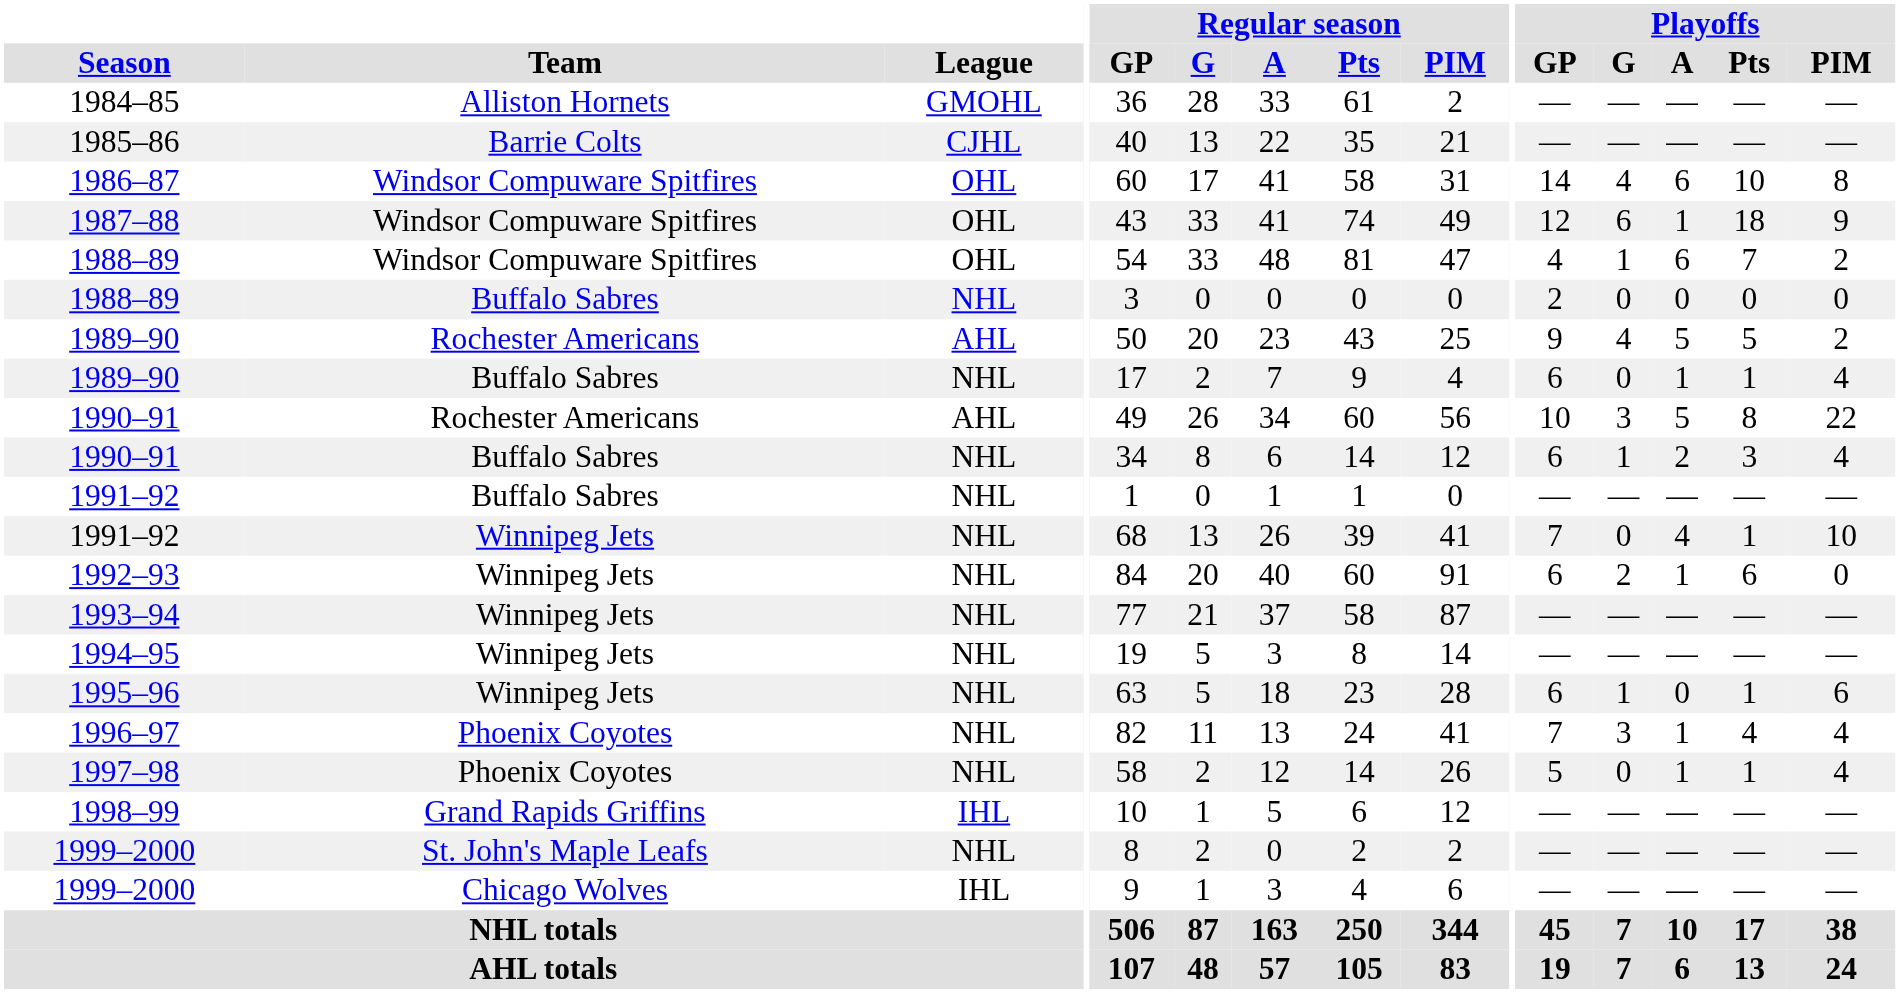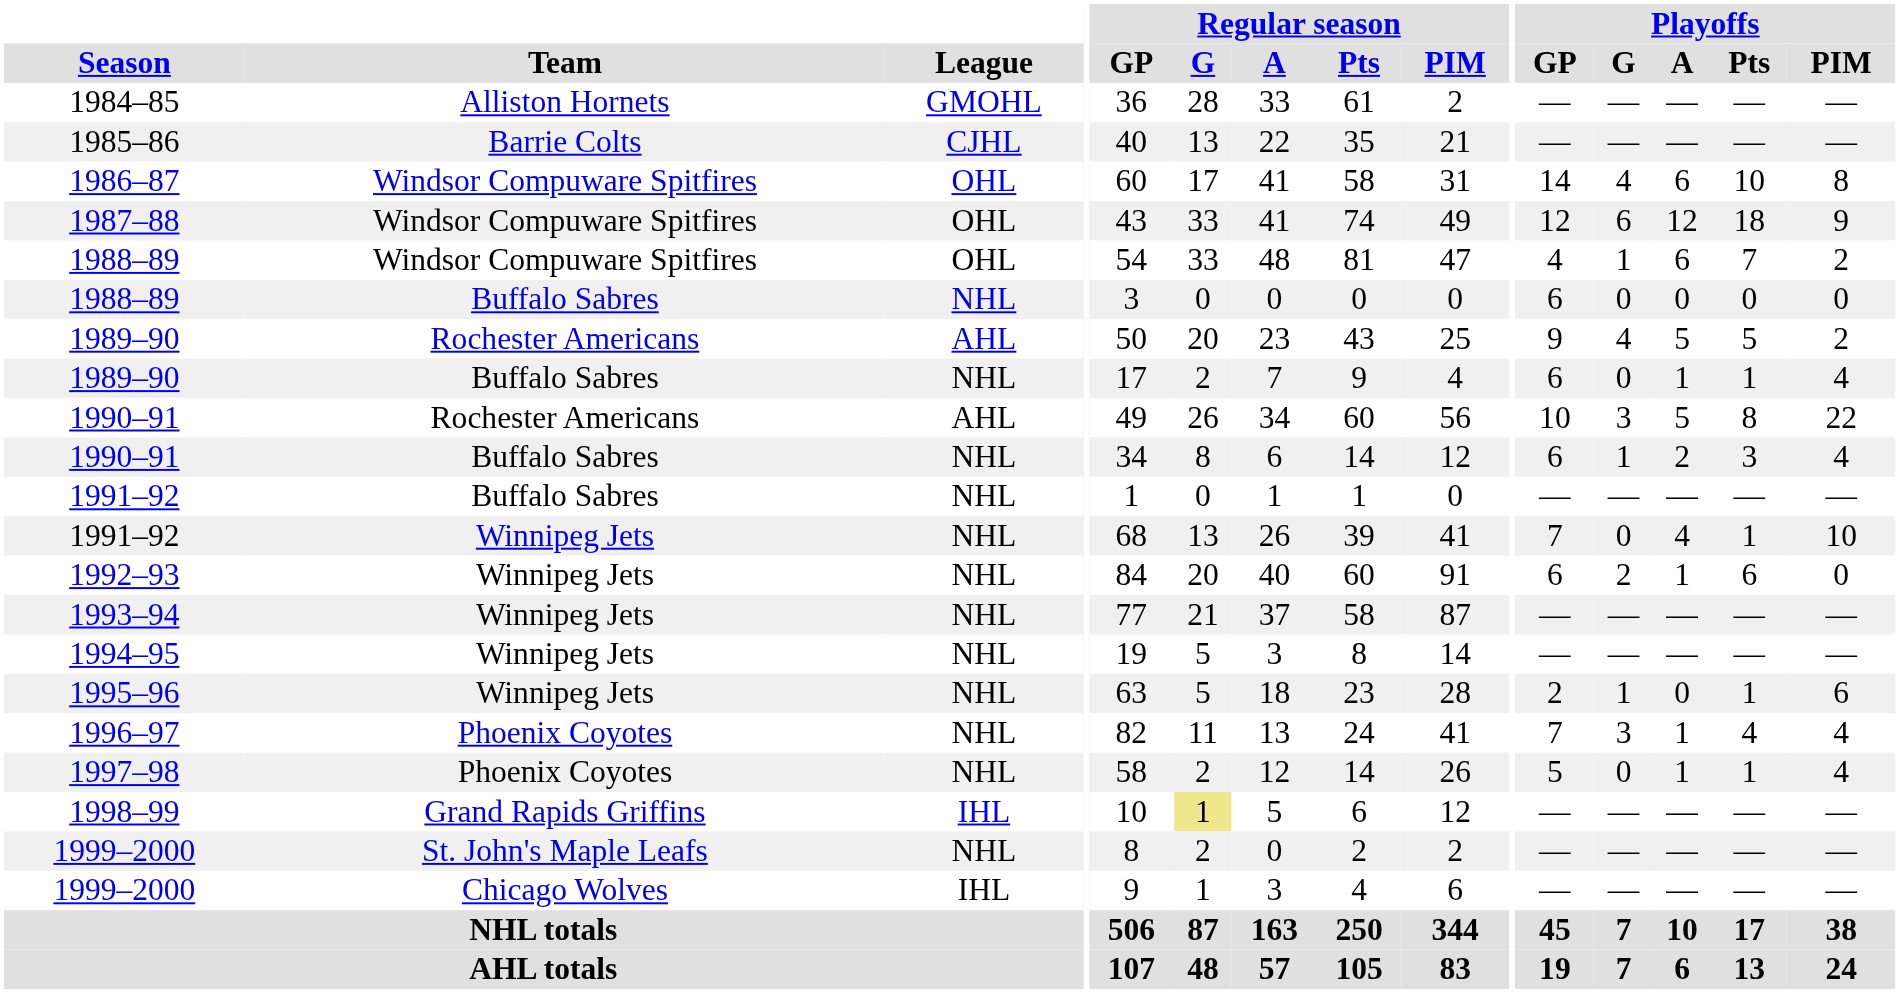1987–88 | Playoffs / A: 1 -> 12
1988–89 / Buffalo Sabres | Playoffs / GP: 2 -> 6
1995–96 | Playoffs / GP: 6 -> 2
1998–99 | Regular season / G: no background -> khaki background
